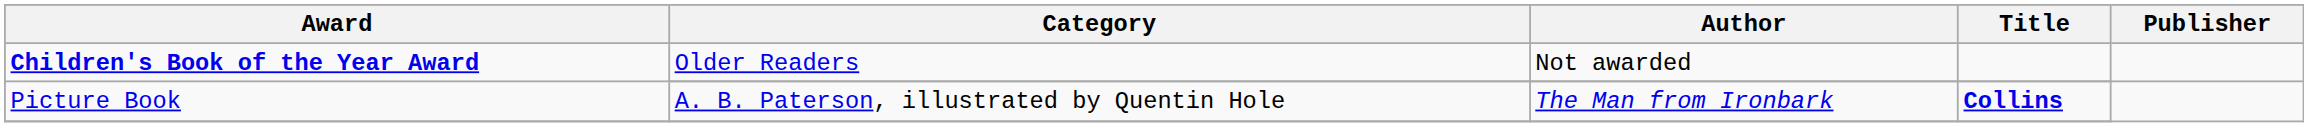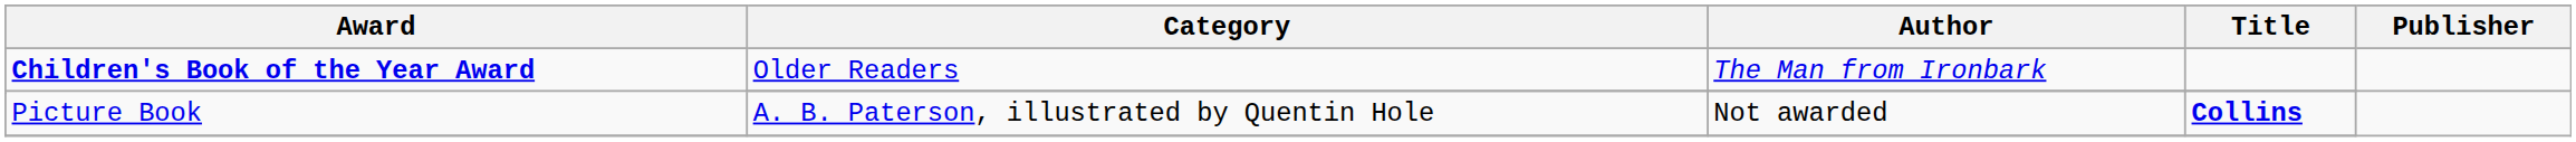Children's Book of the Year Award / Older Readers | Author: Not awarded -> The Man from Ironbark
Picture Book | Author: The Man from Ironbark -> Not awarded
